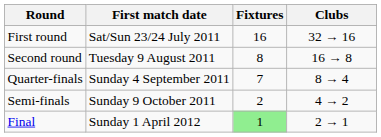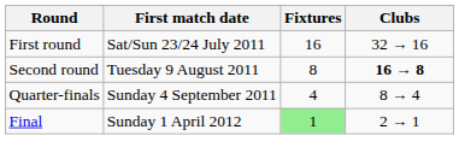Second round | Clubs: normal -> bold
Quarter-finals | Fixtures: 7 -> 4
- row: Semi-finals | Sunday 9 October 2011 | 2 | 4 → 2
